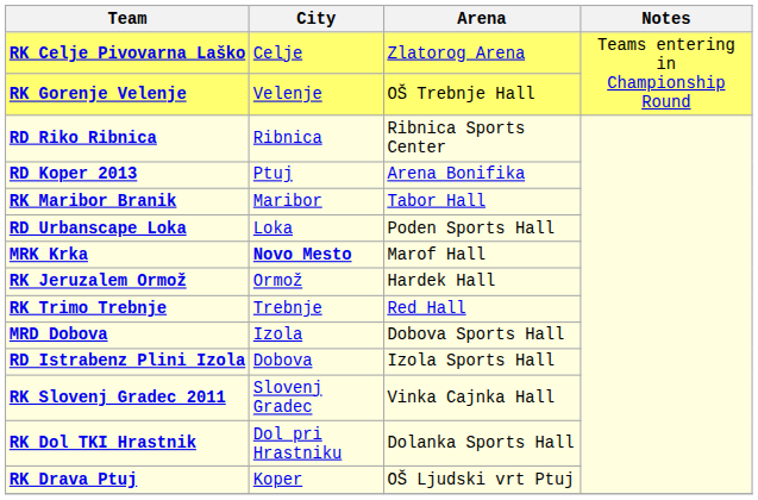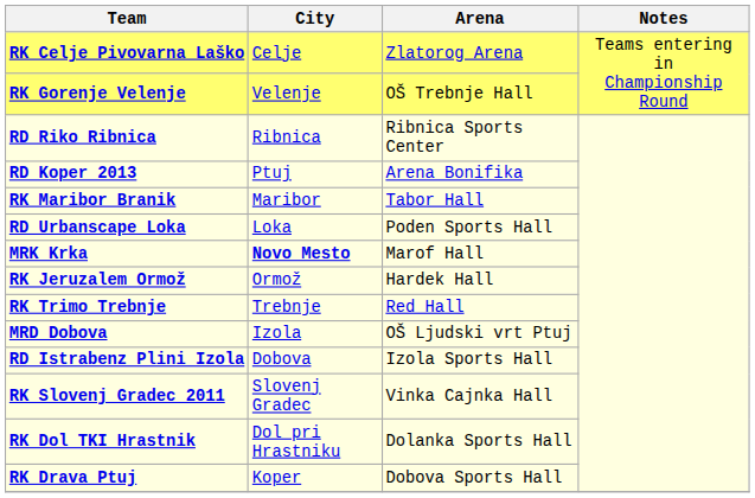MRD Dobova | Arena: Dobova Sports Hall -> OŠ Ljudski vrt Ptuj
RK Drava Ptuj | Arena: OŠ Ljudski vrt Ptuj -> Dobova Sports Hall
